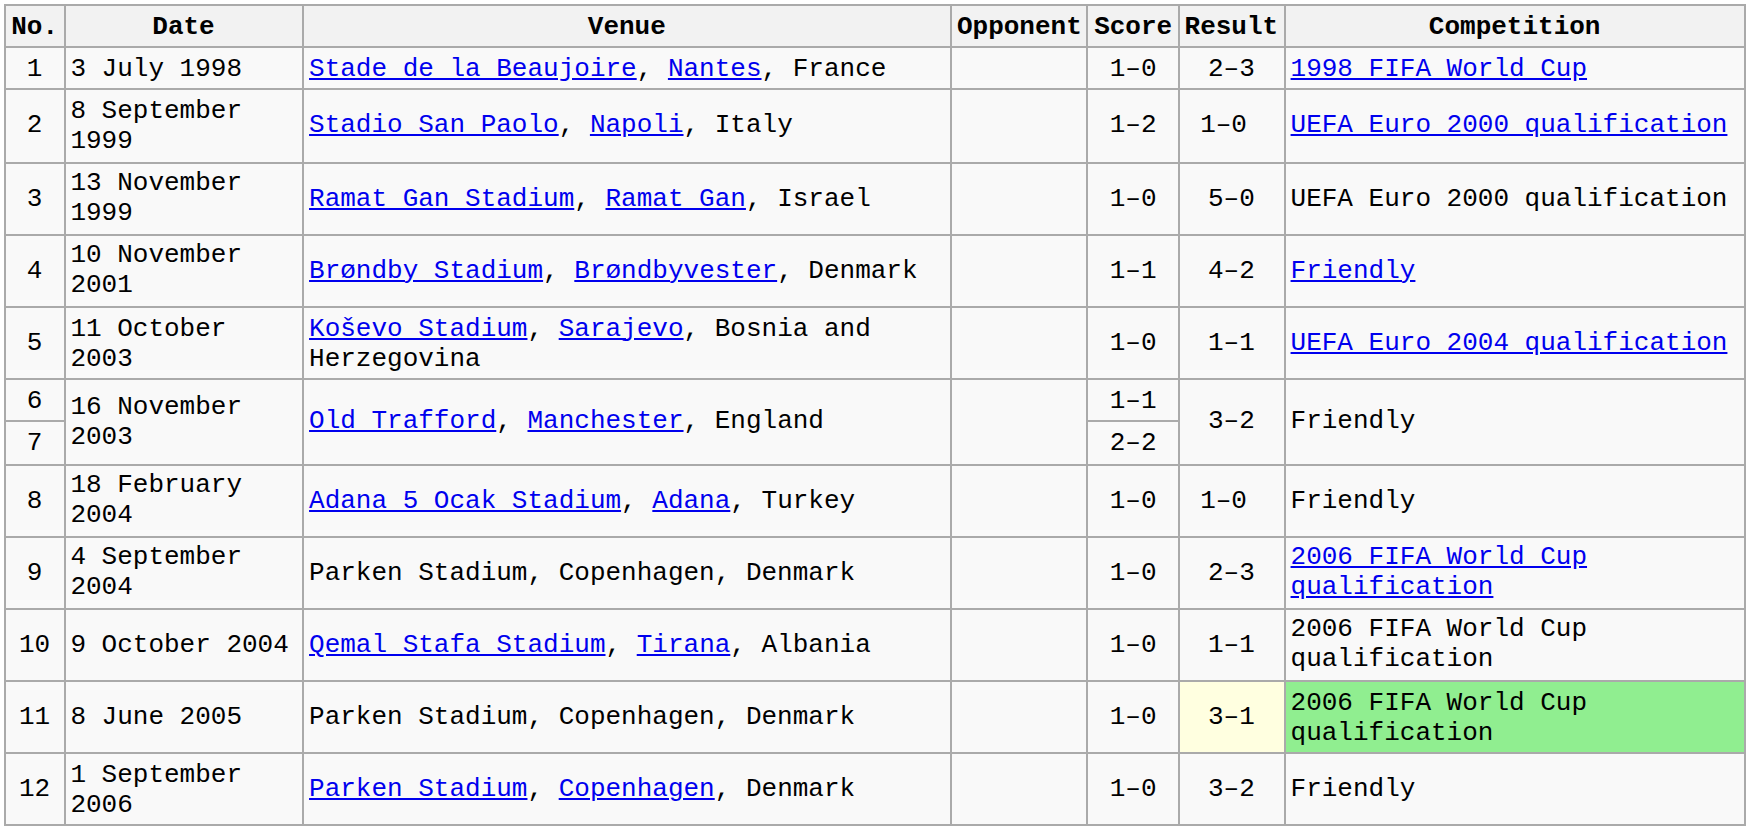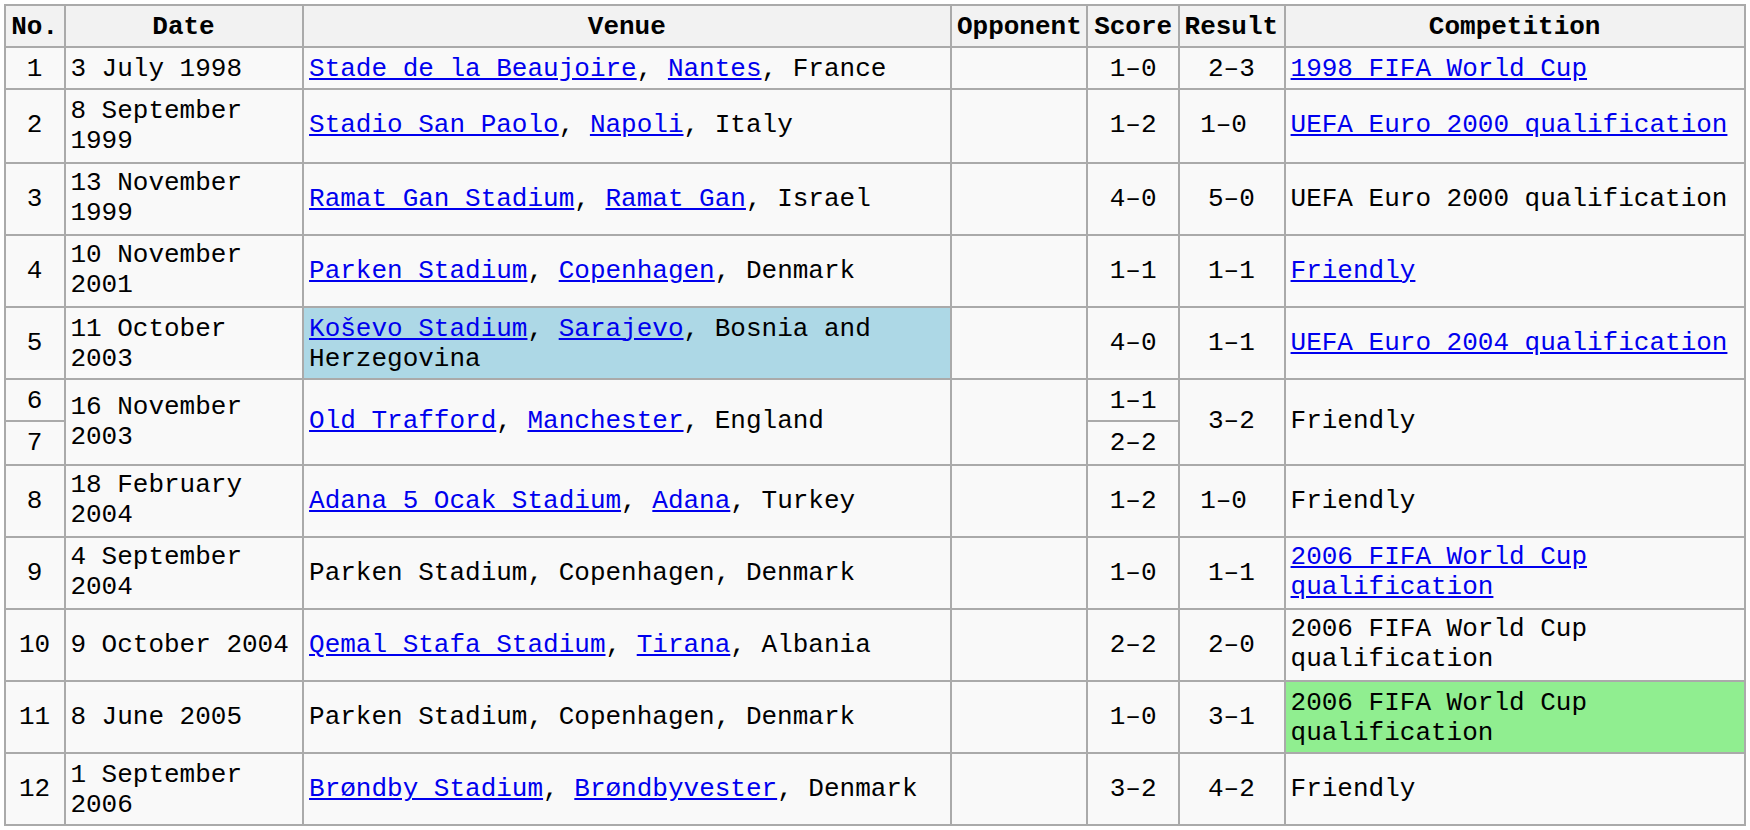13 November 1999 | Score: 1–0 -> 4–0
10 November 2001 | Venue: Brøndby Stadium, Brøndbyvester, Denmark -> Parken Stadium, Copenhagen, Denmark
10 November 2001 | Result: 4–2 -> 1–1
11 October 2003 | Venue: no background -> lightblue background
11 October 2003 | Score: 1–0 -> 4–0
18 February 2004 | Score: 1–0 -> 1–2
4 September 2004 | Result: 2–3 -> 1–1
9 October 2004 | Score: 1–0 -> 2–2
9 October 2004 | Result: 1–1 -> 2–0
8 June 2005 | Result: lightyellow background -> no background
1 September 2006 | Venue: Parken Stadium, Copenhagen, Denmark -> Brøndby Stadium, Brøndbyvester, Denmark
1 September 2006 | Score: 1–0 -> 3–2
1 September 2006 | Result: 3–2 -> 4–2
